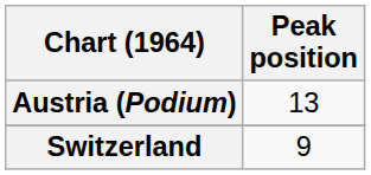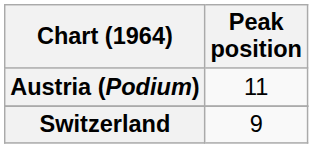Austria (Podium) | Peak position: 13 -> 11
